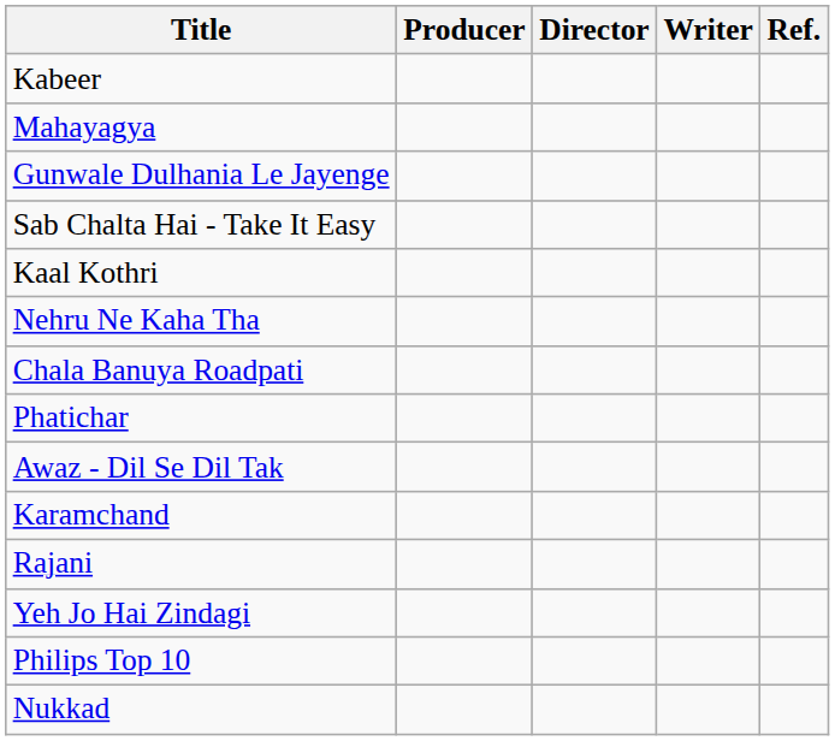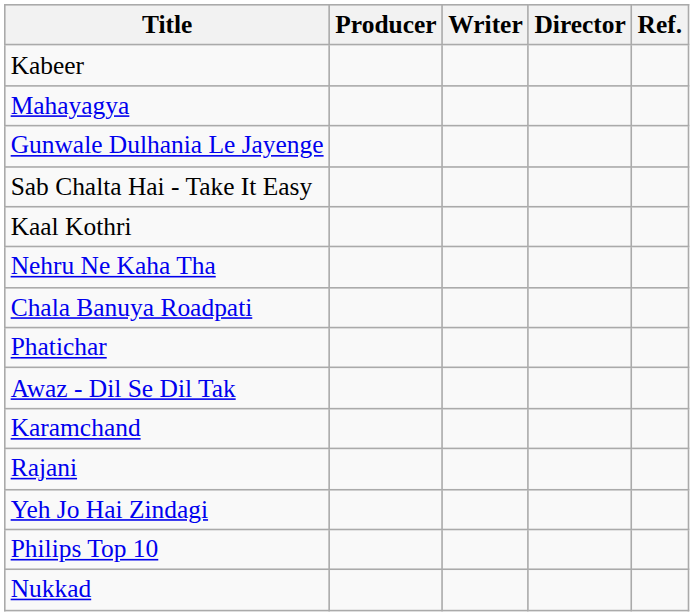columns swapped: Director <-> Writer
